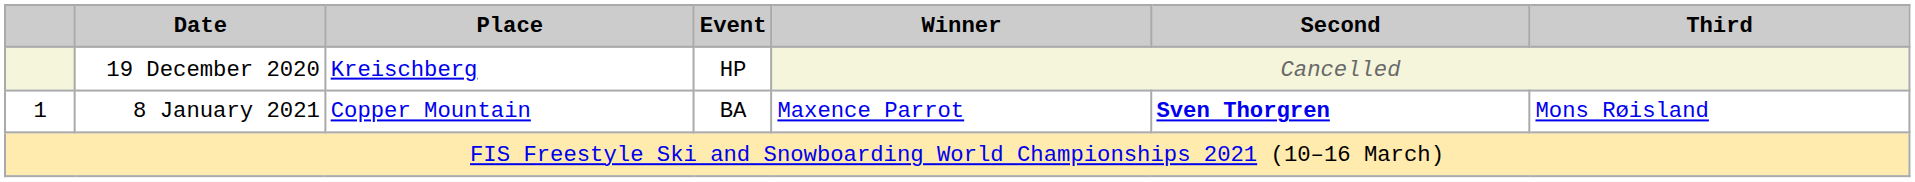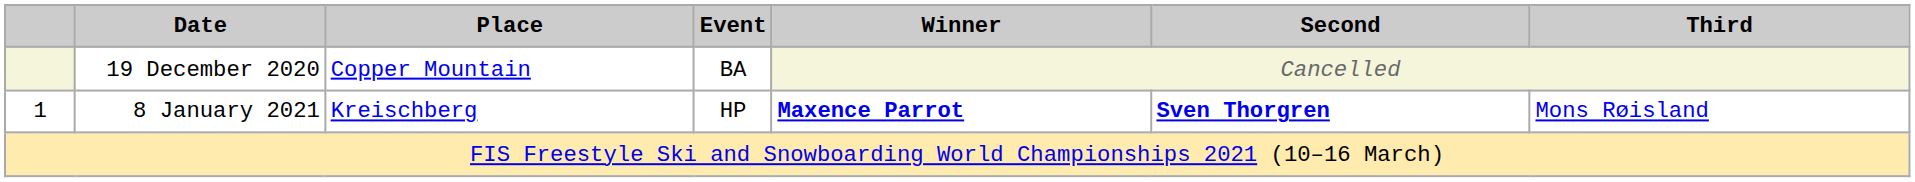19 December 2020 | Place: Kreischberg -> Copper Mountain
19 December 2020 | Event: HP -> BA
8 January 2021 | Place: Copper Mountain -> Kreischberg
8 January 2021 | Event: BA -> HP
8 January 2021 | Winner: normal -> bold
